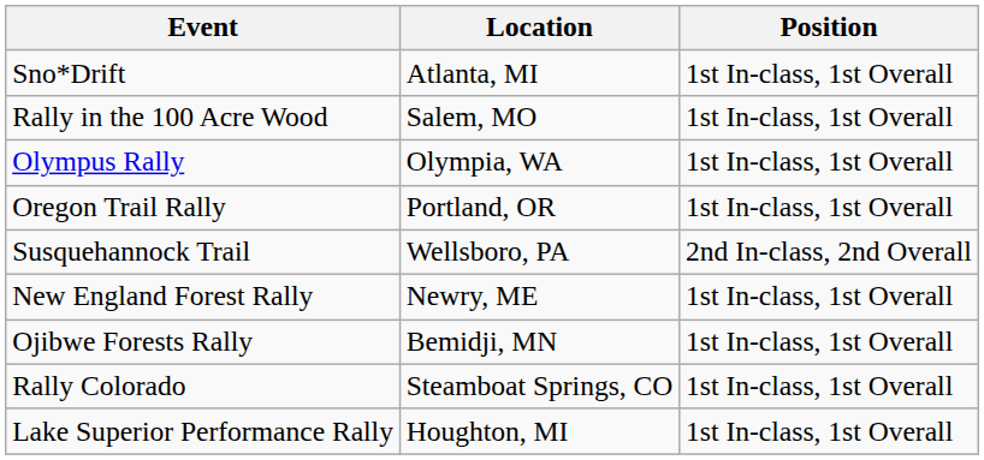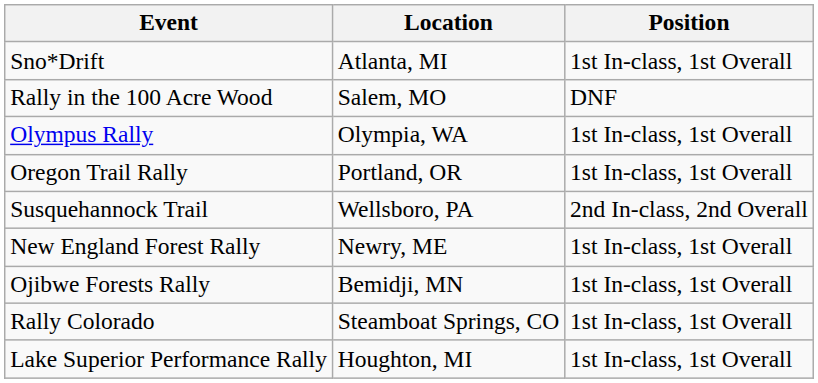Rally in the 100 Acre Wood | Position: 1st In-class, 1st Overall -> DNF
